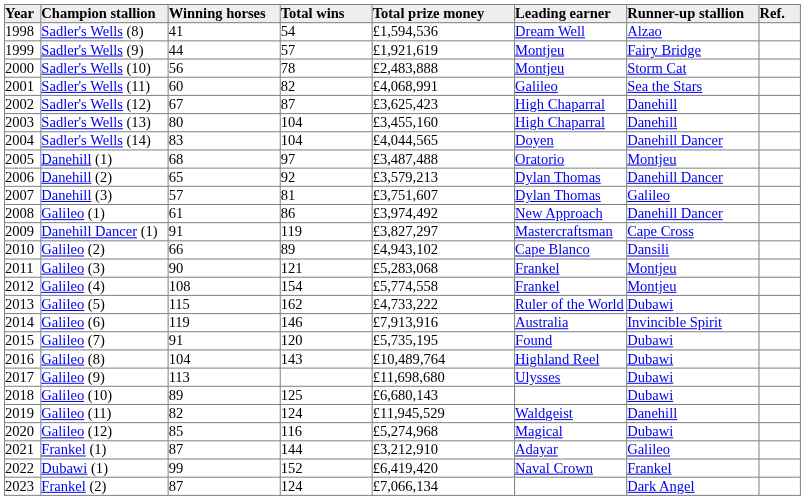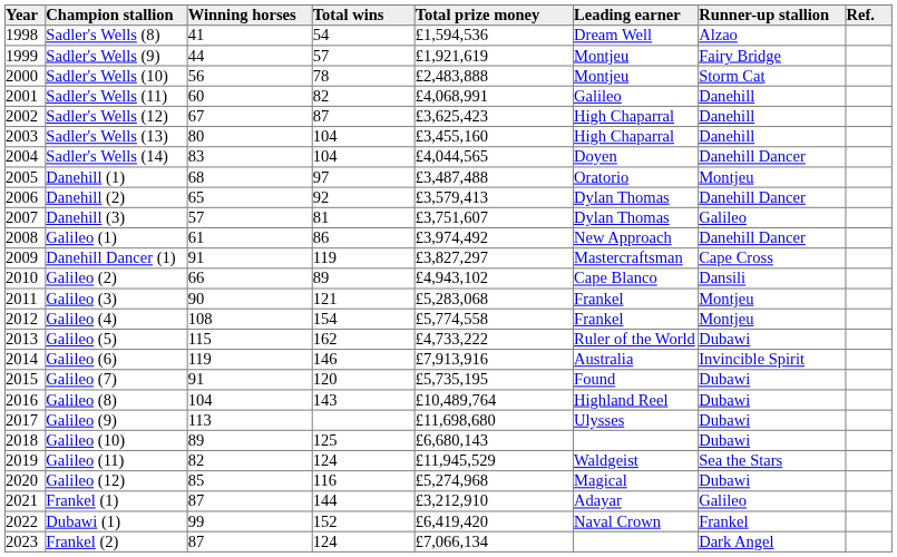Sadler's Wells (11) | Runner-up stallion: Sea the Stars -> Danehill
Danehill (2) | Total prize money: £3,579,213 -> £3,579,413
Galileo (11) | Runner-up stallion: Danehill -> Sea the Stars
